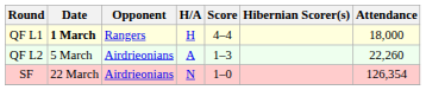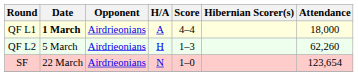QF L1 | Opponent: Rangers -> Airdrieonians
QF L1 | H/A: H -> A
QF L2 | H/A: A -> H
QF L2 | Attendance: 22,260 -> 62,260
SF | Attendance: 126,354 -> 123,654
